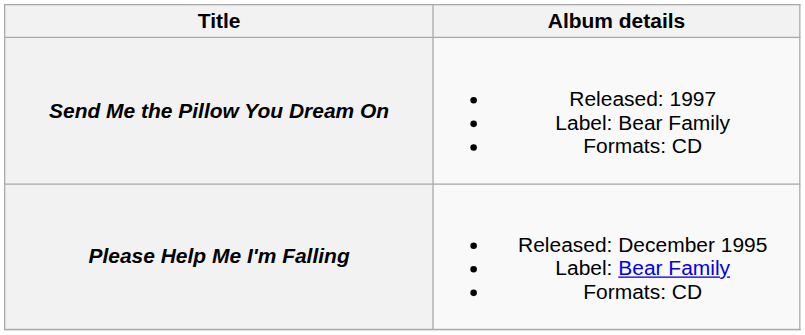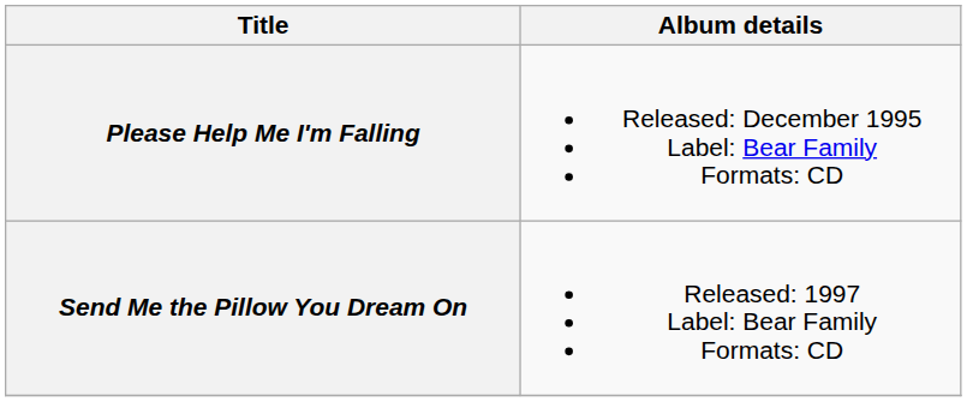rows swapped: Please Help Me I'm Falling <-> Send Me the Pillow You Dream On
